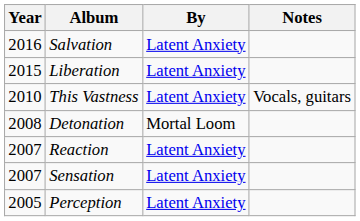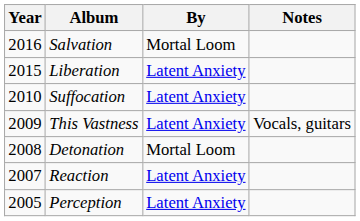Salvation | By: Latent Anxiety -> Mortal Loom
+ row: 2010 | Suffocation | Latent Anxiety
This Vastness | Year: 2010 -> 2009
- row: 2007 | Sensation | Latent Anxiety
